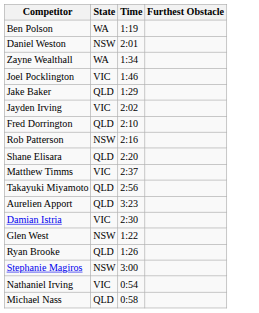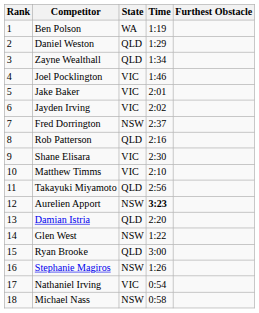+ column: Rank | 1 | 2 | 3 | 4 | 5 | 6 | 7 | 8 | 9 | 10 | 11 | 12 | 13 | 14 | 15 | 16 | 17 | 18
Daniel Weston | State: NSW -> QLD
Daniel Weston | Time: 2:01 -> 1:29
Zayne Wealthall | State: WA -> QLD
Jake Baker | State: QLD -> VIC
Jake Baker | Time: 1:29 -> 2:01
Fred Dorrington | State: QLD -> NSW
Fred Dorrington | Time: 2:10 -> 2:37
Rob Patterson | State: NSW -> QLD
Shane Elisara | State: QLD -> VIC
Shane Elisara | Time: 2:20 -> 2:30
Matthew Timms | Time: 2:37 -> 2:10
Aurelien Apport | State: QLD -> NSW
Aurelien Apport | Time: normal -> bold
Damian Istria | State: VIC -> QLD
Damian Istria | Time: 2:30 -> 2:20
Ryan Brooke | Time: 1:26 -> 3:00
Stephanie Magiros | Time: 3:00 -> 1:26
Michael Nass | State: QLD -> NSW
